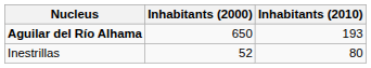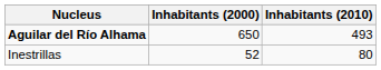Aguilar del Río Alhama | Inhabitants (2010): 193 -> 493
